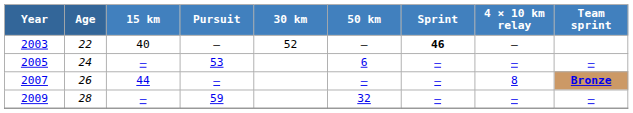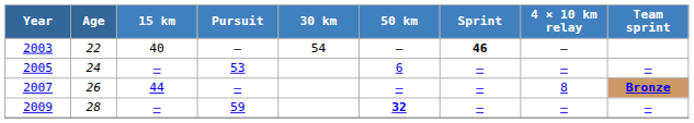2003 | 30 km: 52 -> 54
2009 | 50 km: normal -> bold
